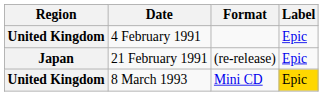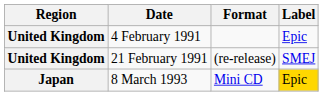21 February 1991 | Region: Japan -> United Kingdom
21 February 1991 | Label: Epic -> SMEJ
8 March 1993 | Region: United Kingdom -> Japan
